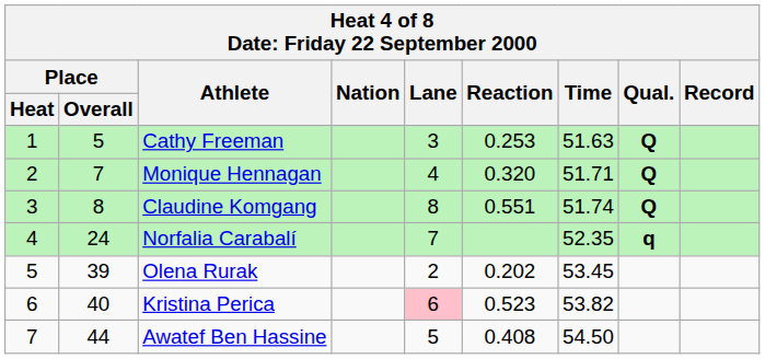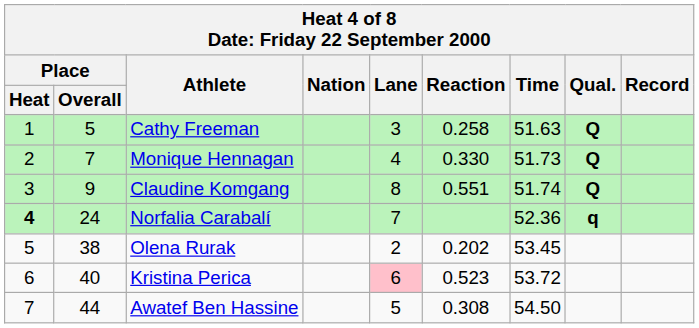Cathy Freeman | Reaction: 0.253 -> 0.258
Monique Hennagan | Reaction: 0.320 -> 0.330
Monique Hennagan | Time: 51.71 -> 51.73
Claudine Komgang | Place / Overall: 8 -> 9
Norfalia Carabalí | Place / Heat: normal -> bold
Norfalia Carabalí | Time: 52.35 -> 52.36
Olena Rurak | Place / Overall: 39 -> 38
Kristina Perica | Time: 53.82 -> 53.72
Awatef Ben Hassine | Reaction: 0.408 -> 0.308
